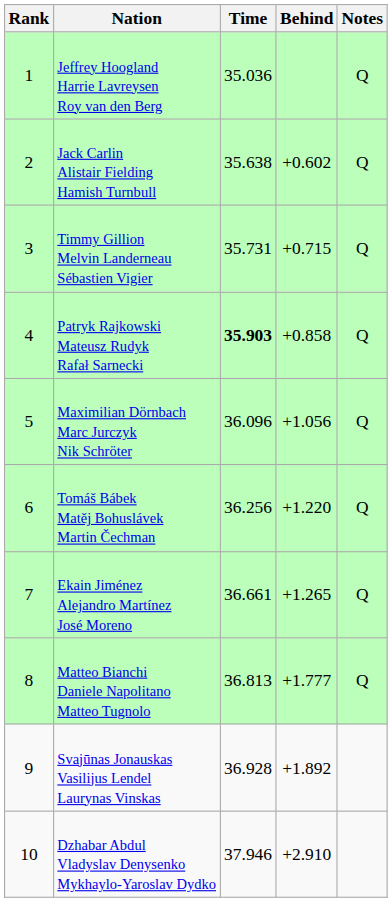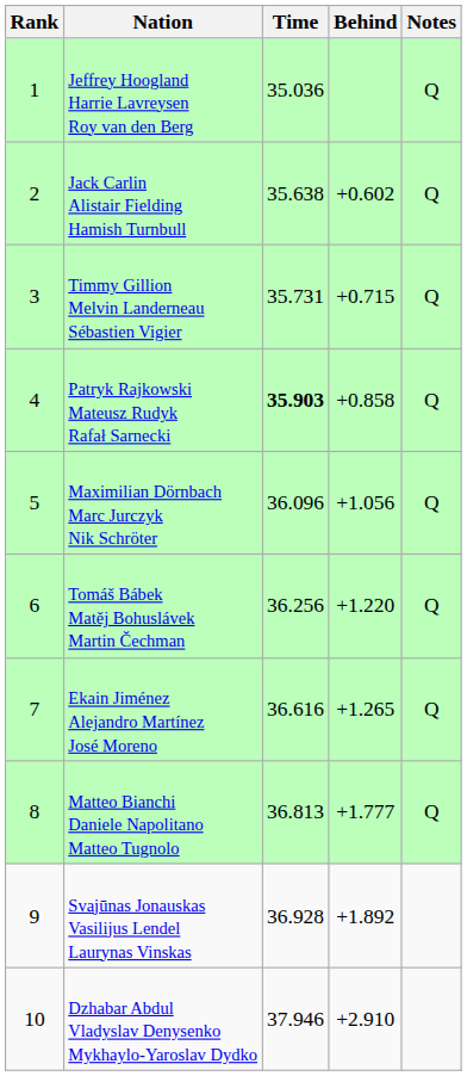Ekain Jiménez Alejandro Martínez José Moreno | Time: 36.661 -> 36.616
